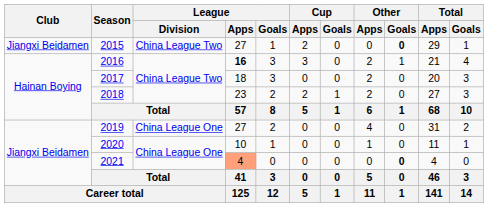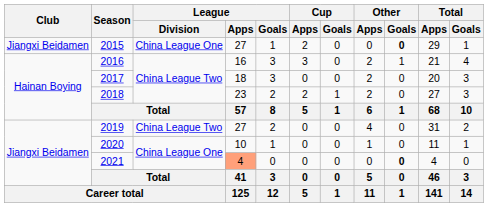2015 | League / Division: China League Two -> China League One
2016 | League / Apps: bold -> normal
2019 | League / Division: China League One -> China League Two
